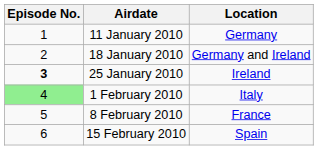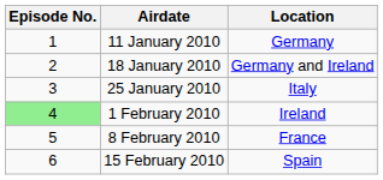25 January 2010 | Episode No.: bold -> normal
25 January 2010 | Location: Ireland -> Italy
1 February 2010 | Location: Italy -> Ireland
